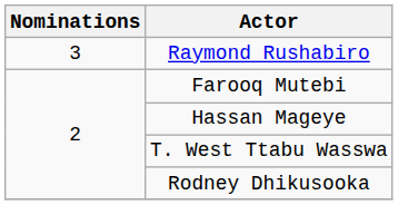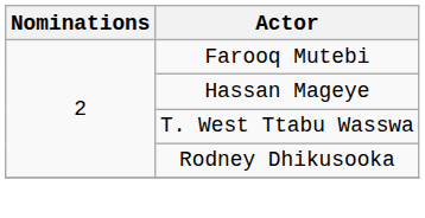- row: 3 | Raymond Rushabiro
